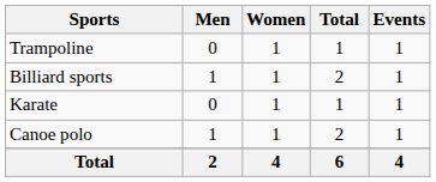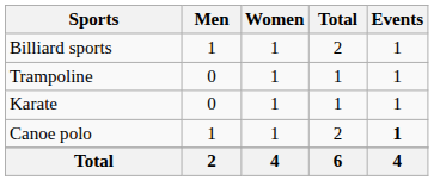rows swapped: Trampoline <-> Billiard sports
Canoe polo | Events: normal -> bold
